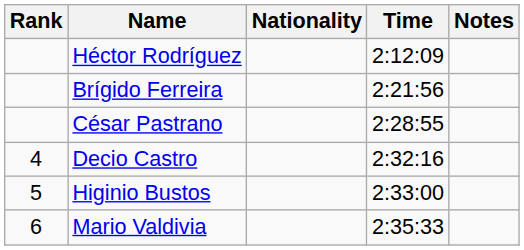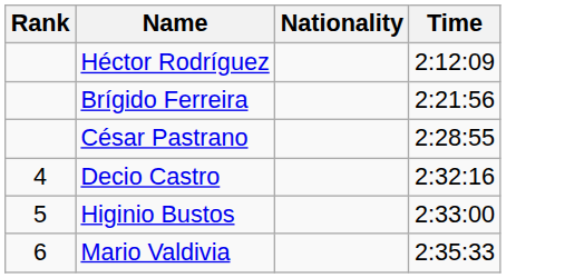- column: Notes
